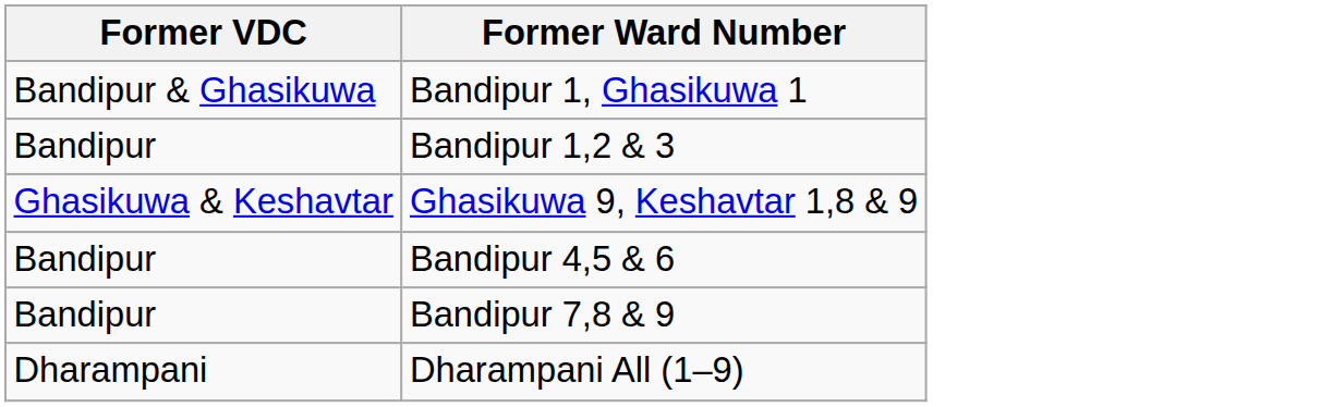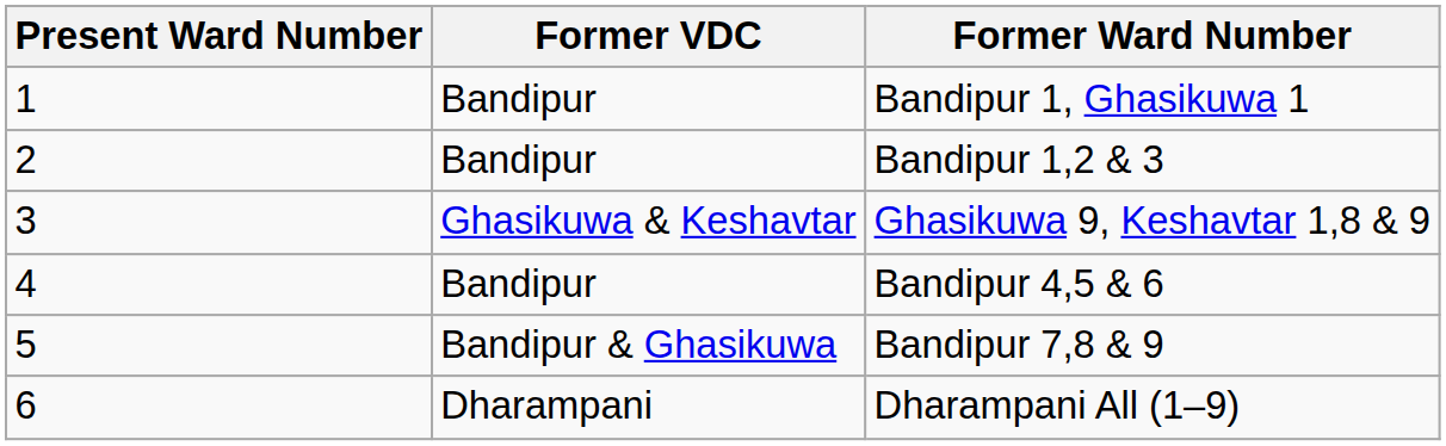+ column: Present Ward Number | 1 | 2 | 3 | 4 | 5 | 6
Bandipur 1, Ghasikuwa 1 | Former VDC: Bandipur & Ghasikuwa -> Bandipur
Bandipur 7,8 & 9 | Former VDC: Bandipur -> Bandipur & Ghasikuwa
